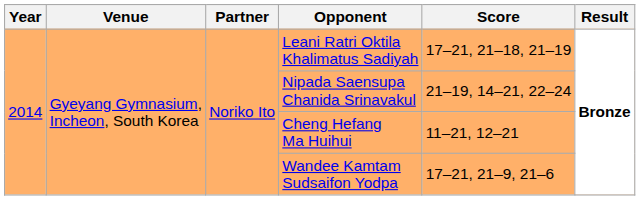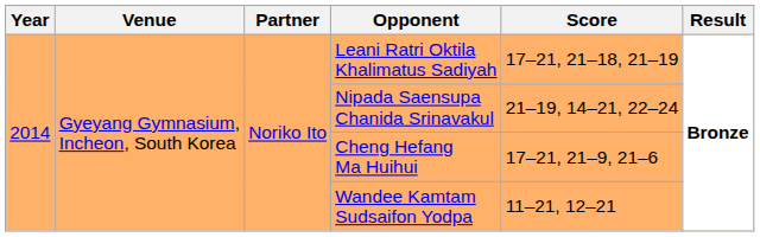Cheng Hefang Ma Huihui | Score: 11–21, 12–21 -> 17–21, 21–9, 21–6
Wandee Kamtam Sudsaifon Yodpa | Score: 17–21, 21–9, 21–6 -> 11–21, 12–21
